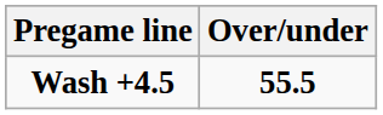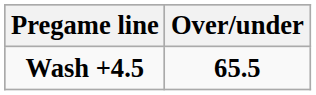Wash +4.5 | Over/under: 55.5 -> 65.5
